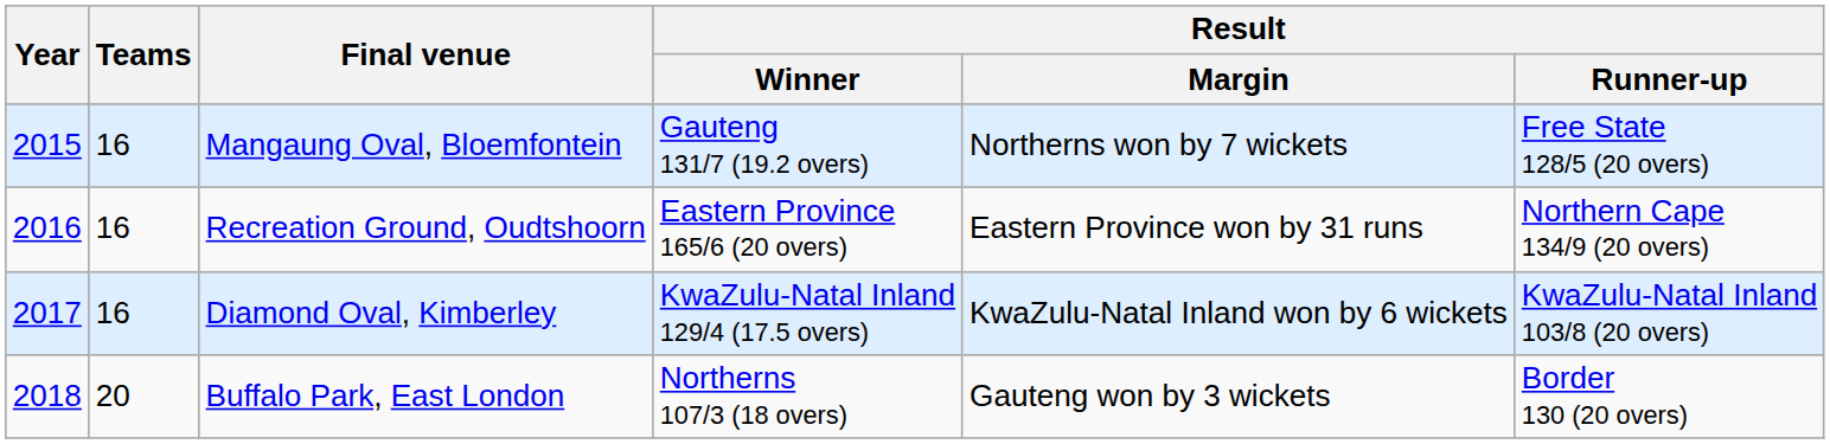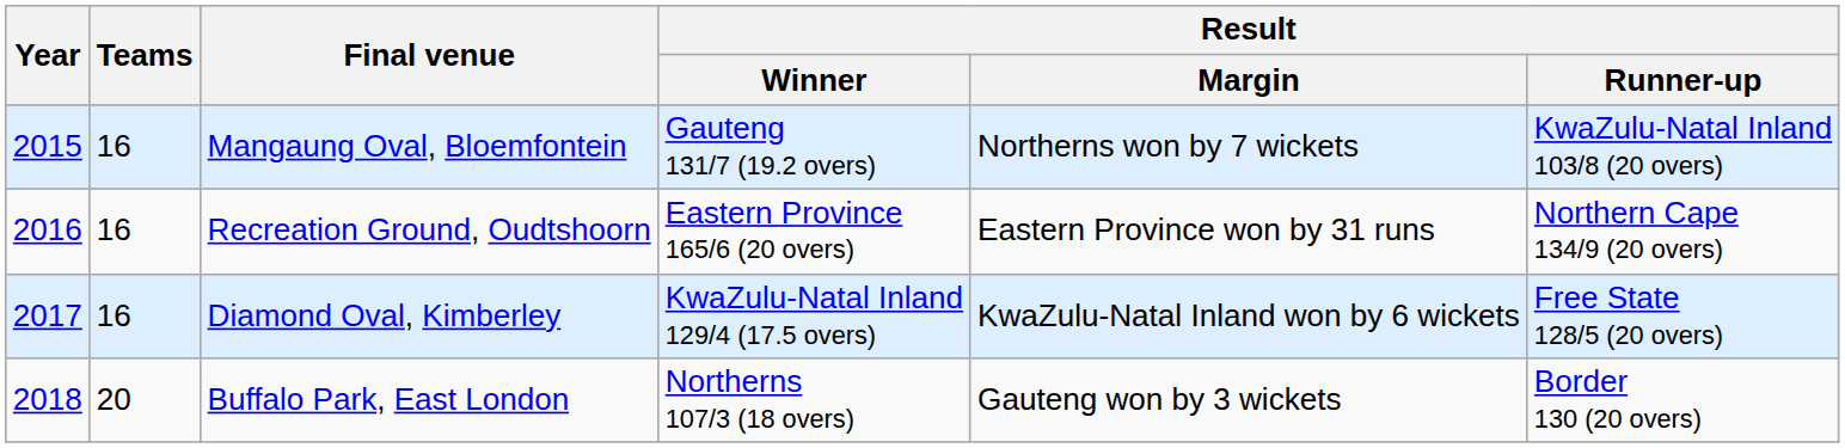Mangaung Oval, Bloemfontein | Result / Runner-up: Free State 128/5 (20 overs) -> KwaZulu-Natal Inland 103/8 (20 overs)
Diamond Oval, Kimberley | Result / Runner-up: KwaZulu-Natal Inland 103/8 (20 overs) -> Free State 128/5 (20 overs)
